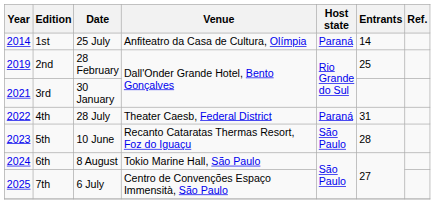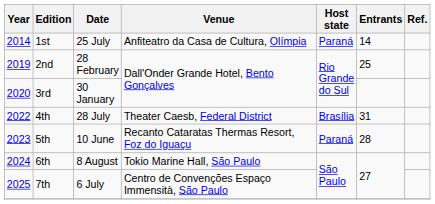3rd | Year: 2021 -> 2020
4th | Host state: Paraná -> Brasília
5th | Host state: São Paulo -> Paraná
